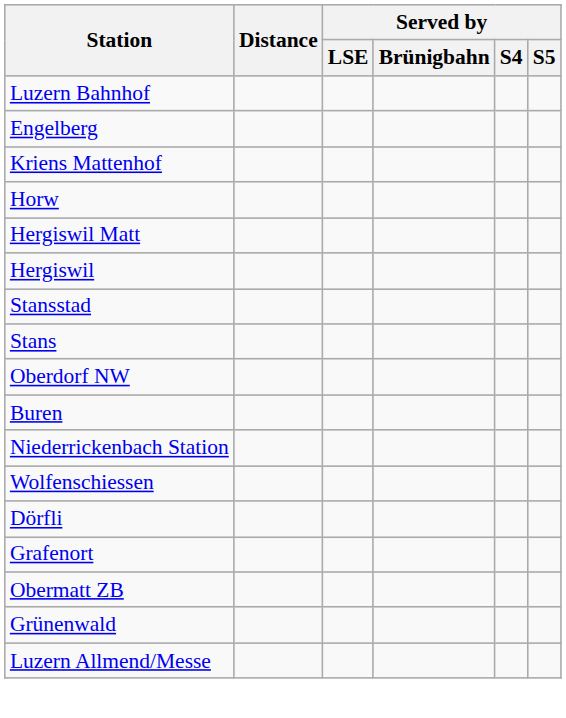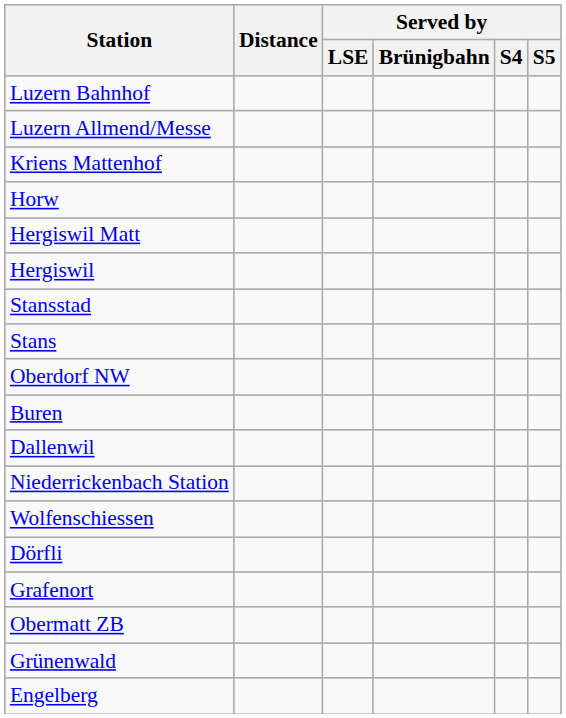rows swapped: Luzern Allmend/Messe <-> Engelberg
+ row: Dallenwil
